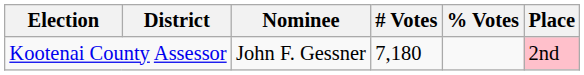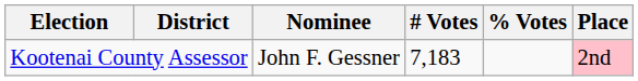Kootenai County Assessor | # Votes: 7,180 -> 7,183
